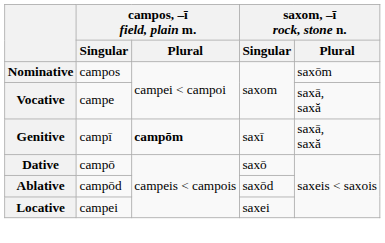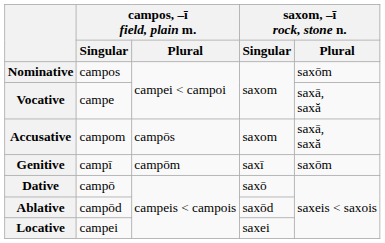+ row: Accusative | campom | campōs | saxom | saxā, saxă
Genitive | campos, –ī field, plain m. / Plural: bold -> normal
Genitive | saxom, –ī rock, stone n. / Plural: saxā, saxă -> saxōm
